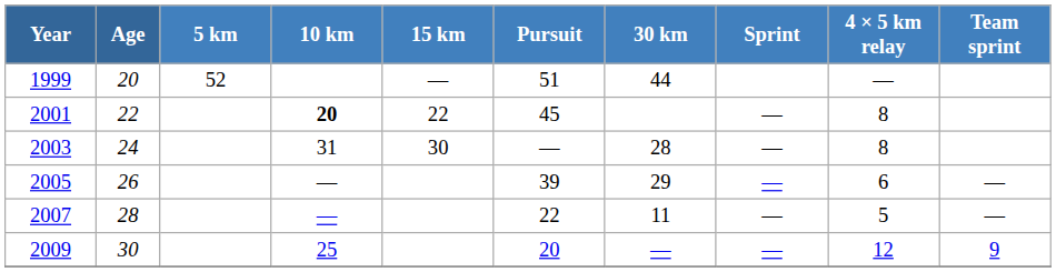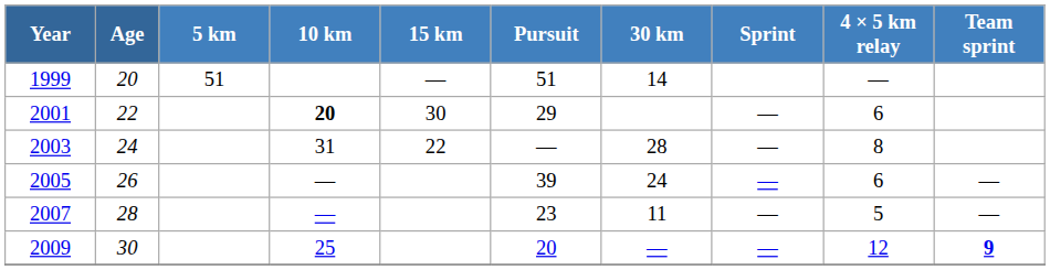1999 | 5 km: 52 -> 51
1999 | 30 km: 44 -> 14
2001 | 15 km: 22 -> 30
2001 | Pursuit: 45 -> 29
2001 | 4 × 5 km relay: 8 -> 6
2003 | 15 km: 30 -> 22
2005 | 30 km: 29 -> 24
2007 | Pursuit: 22 -> 23
2009 | Team sprint: normal -> bold
